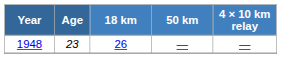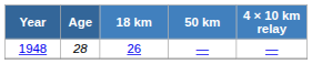1948 | Age: 23 -> 28
